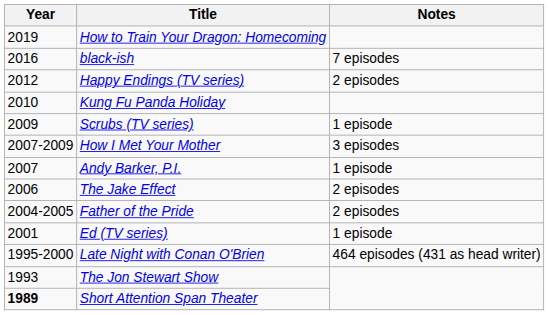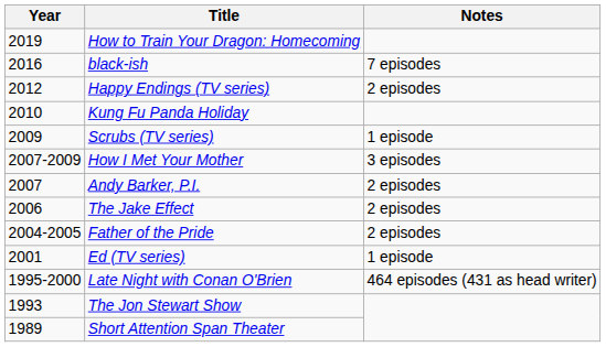Andy Barker, P.I. | Notes: 1 episode -> 2 episodes
Short Attention Span Theater | Year: bold -> normal
